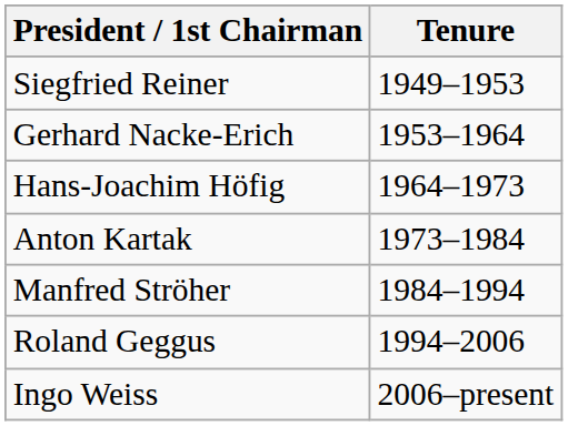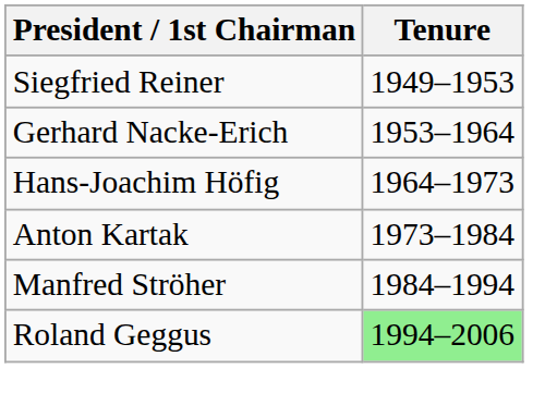Roland Geggus | Tenure: no background -> lightgreen background
- row: Ingo Weiss | 2006–present
